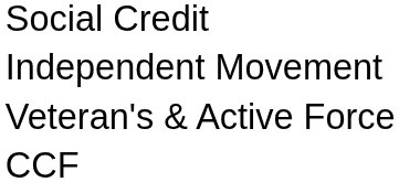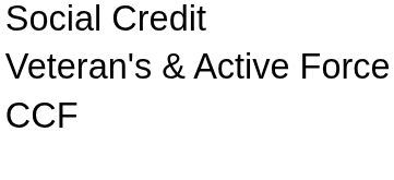- row: Independent Movement
